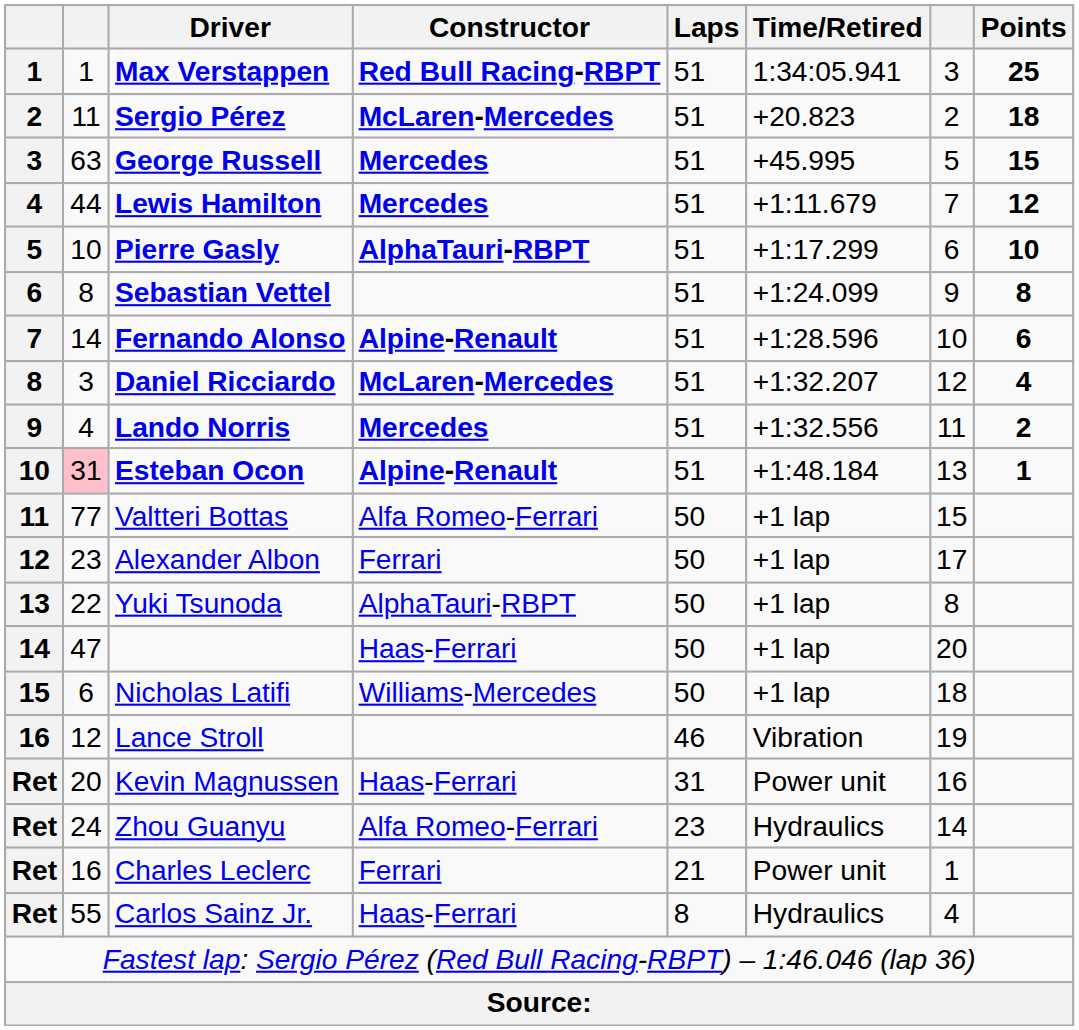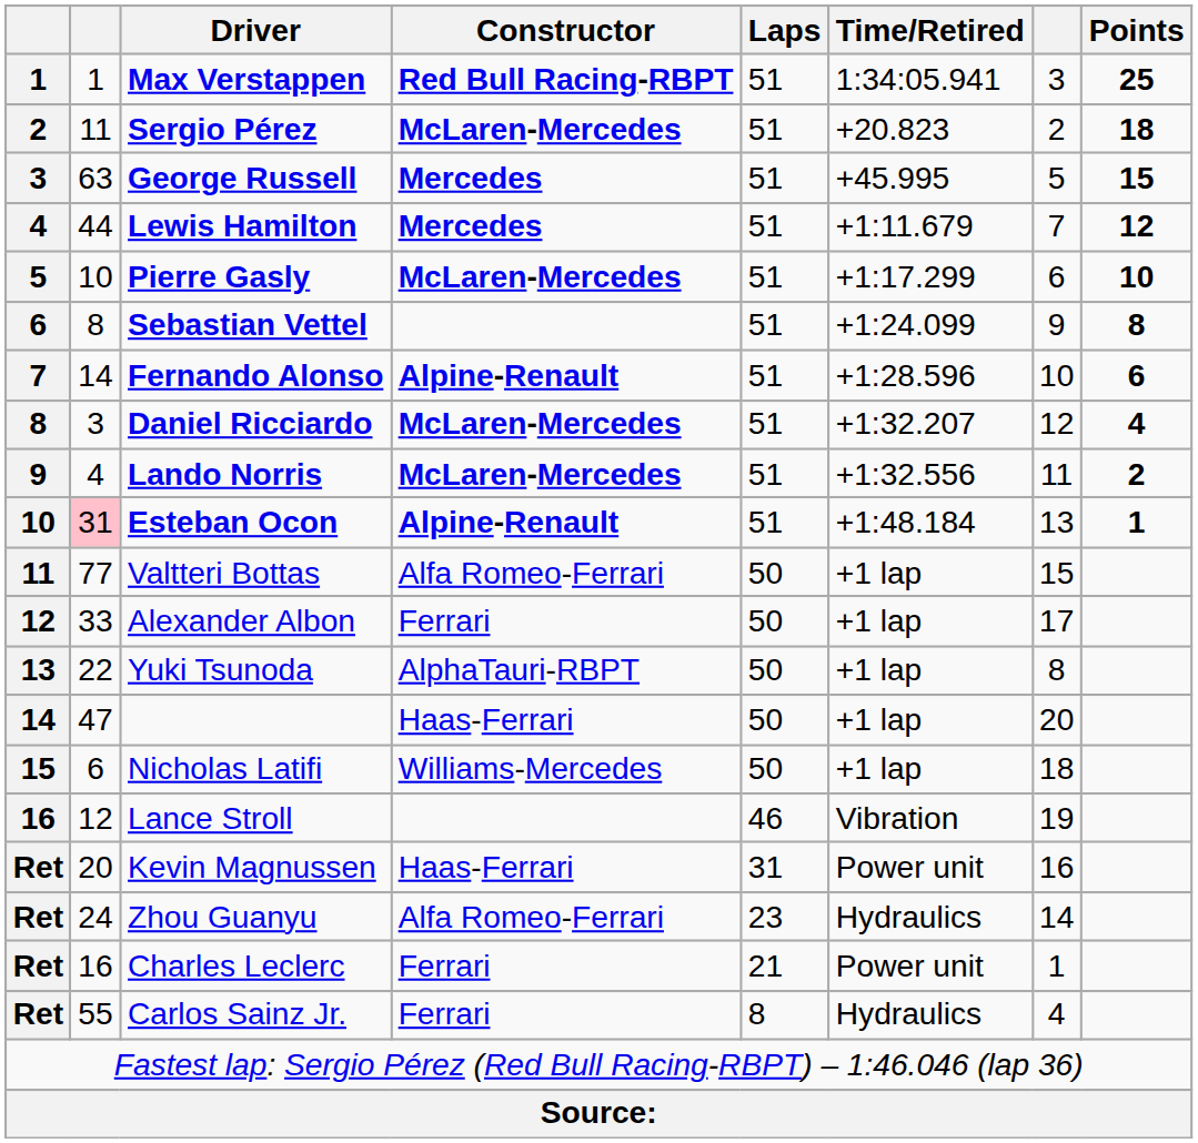Pierre Gasly | Constructor: AlphaTauri-RBPT -> McLaren-Mercedes
Lando Norris | Constructor: Mercedes -> McLaren-Mercedes
Alexander Albon | column 2: 23 -> 33
Carlos Sainz Jr. | Constructor: Haas-Ferrari -> Ferrari
